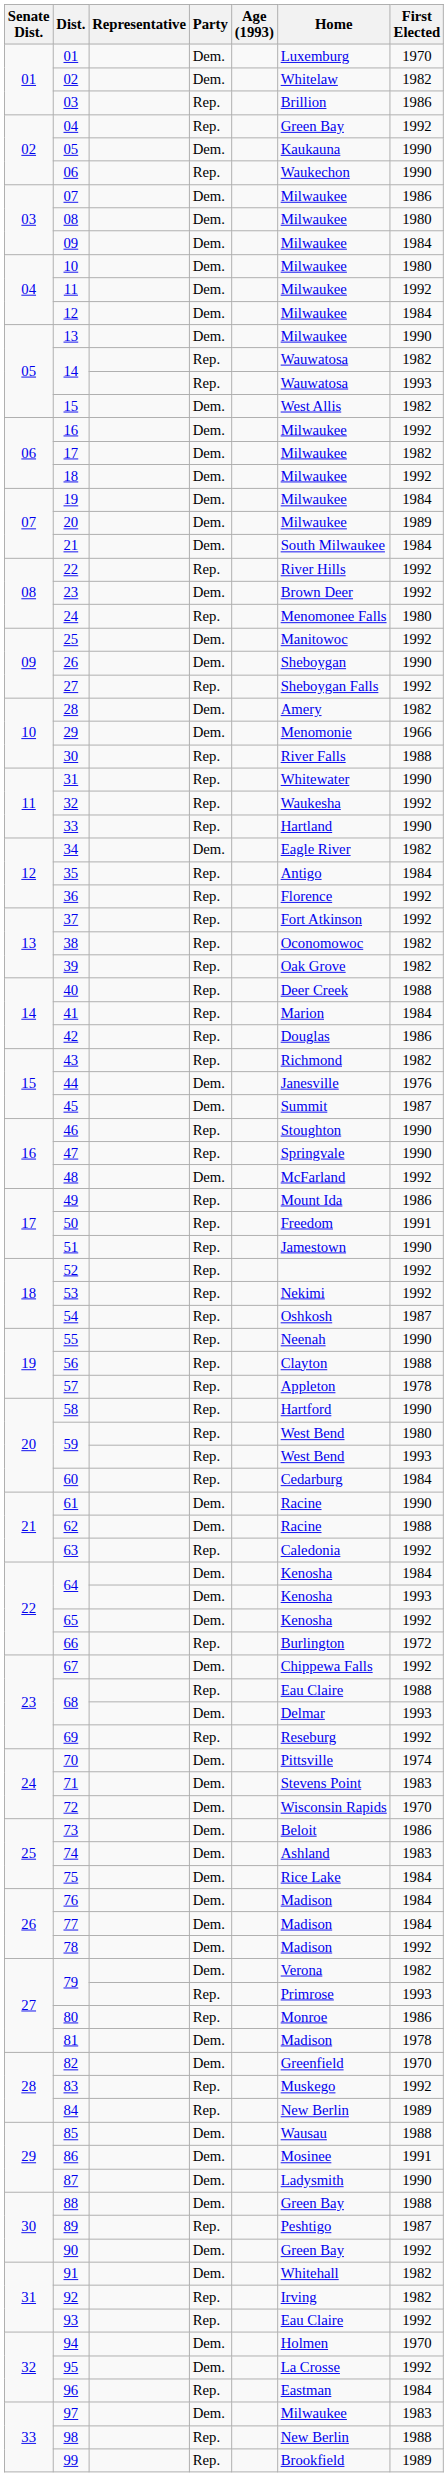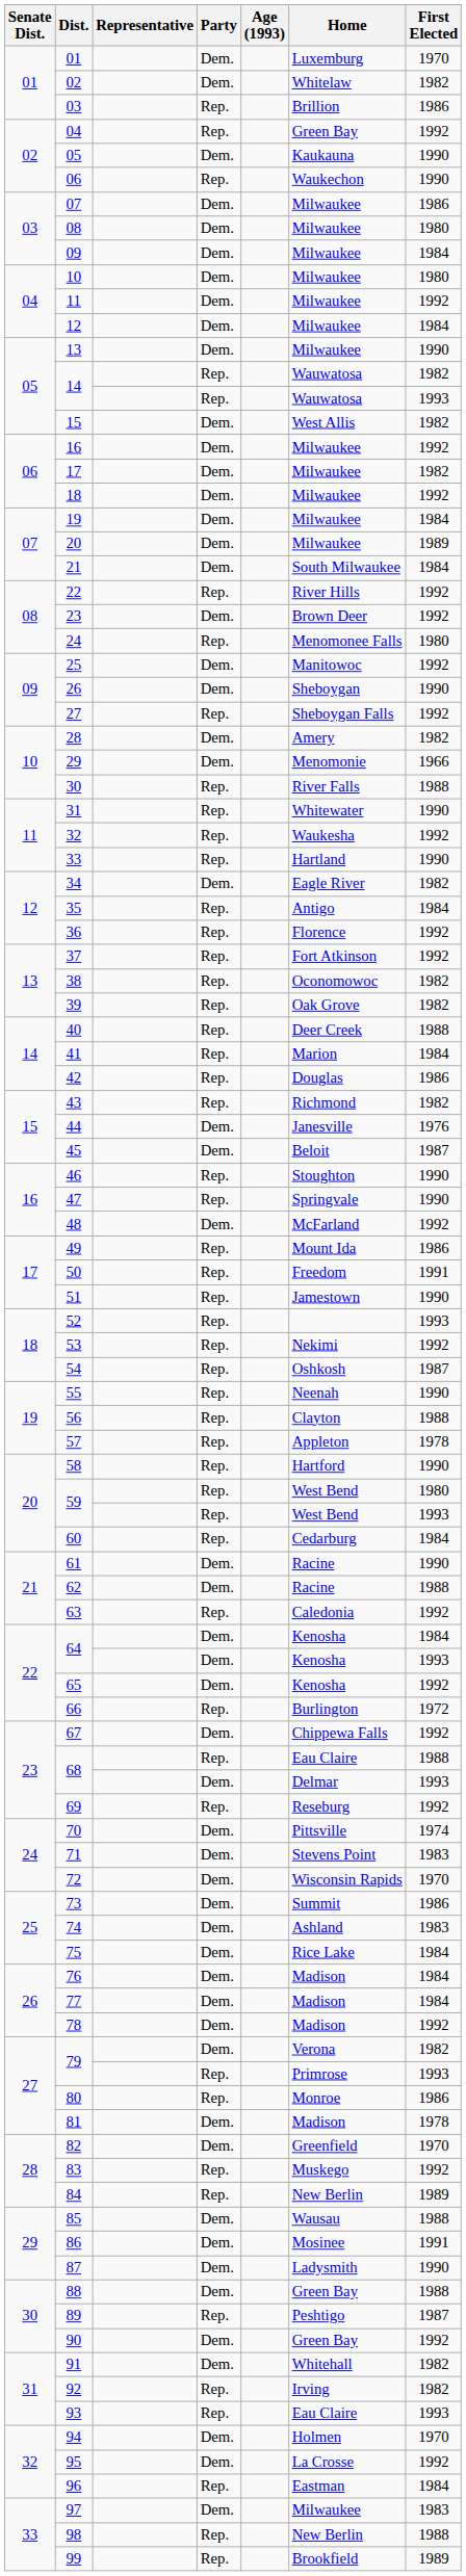45 | Home: Summit -> Beloit
52 | First Elected: 1992 -> 1993
73 | Home: Beloit -> Summit
93 | First Elected: 1992 -> 1993
